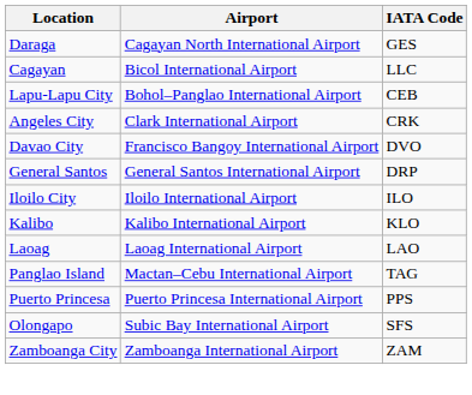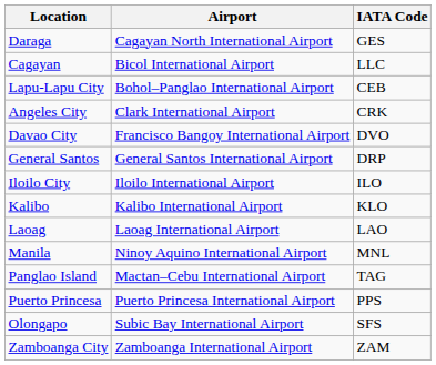+ row: Manila | Ninoy Aquino International Airport | MNL
